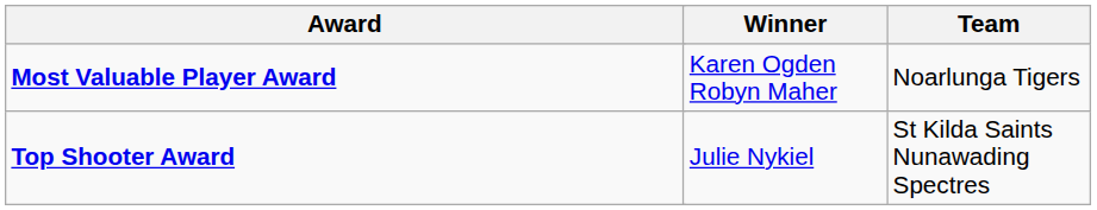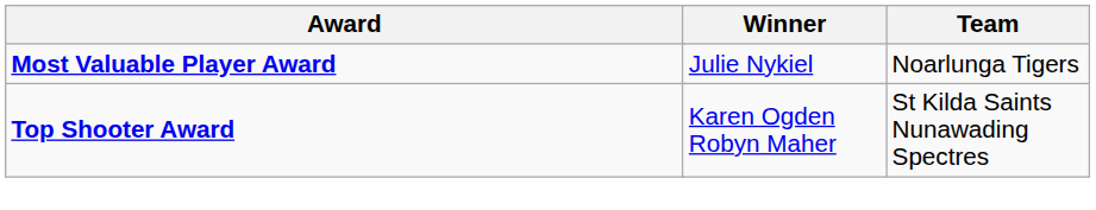Most Valuable Player Award | Winner: Karen Ogden Robyn Maher -> Julie Nykiel
Top Shooter Award | Winner: Julie Nykiel -> Karen Ogden Robyn Maher
